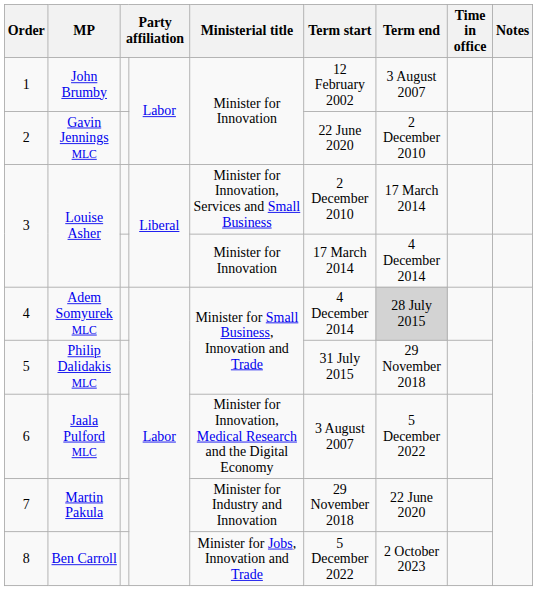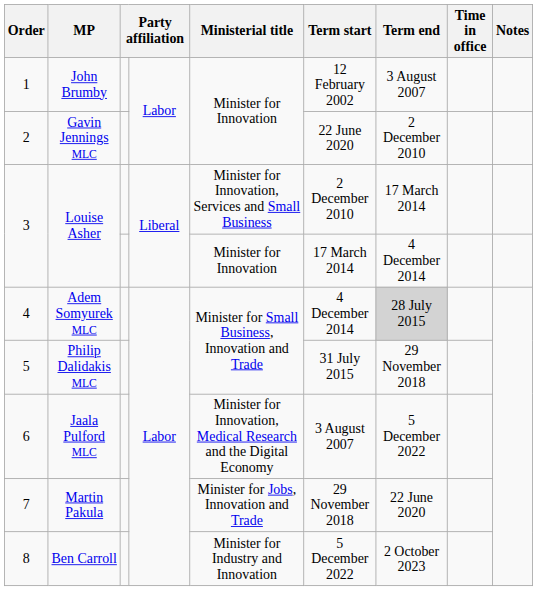7 | Ministerial title: Minister for Industry and Innovation -> Minister for Jobs, Innovation and Trade
8 | Ministerial title: Minister for Jobs, Innovation and Trade -> Minister for Industry and Innovation
